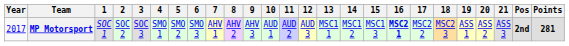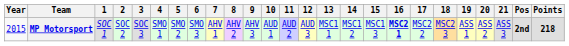MP Motorsport | Year: 2017 -> 2015
MP Motorsport | Points: 281 -> 218
